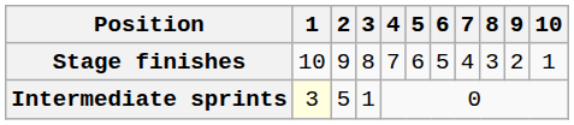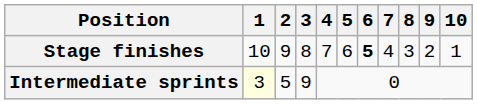Stage finishes | 6: normal -> bold
Intermediate sprints | 3: 1 -> 9
